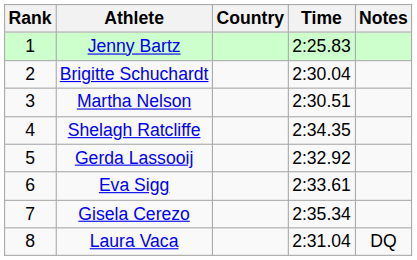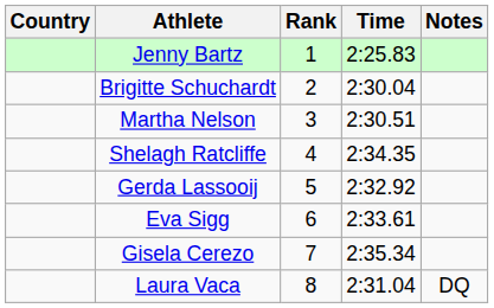columns swapped: Rank <-> Country
